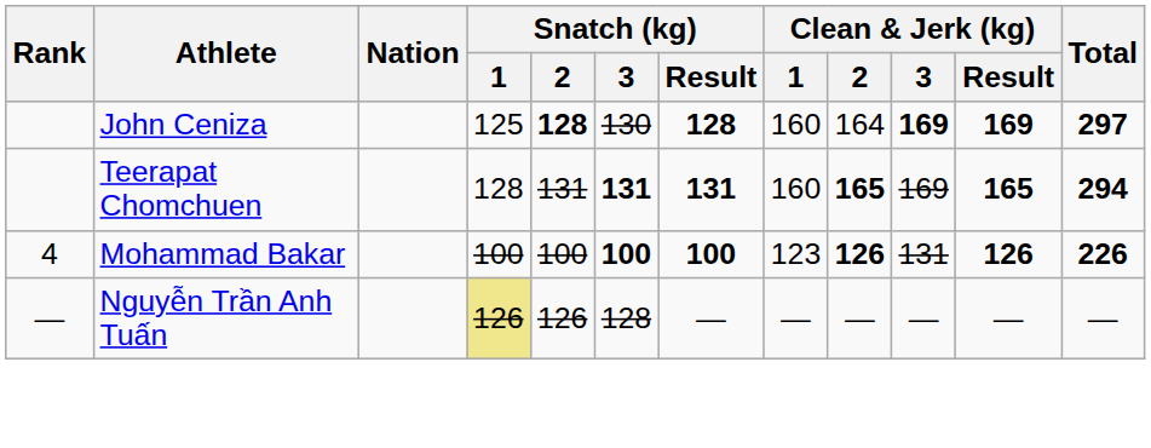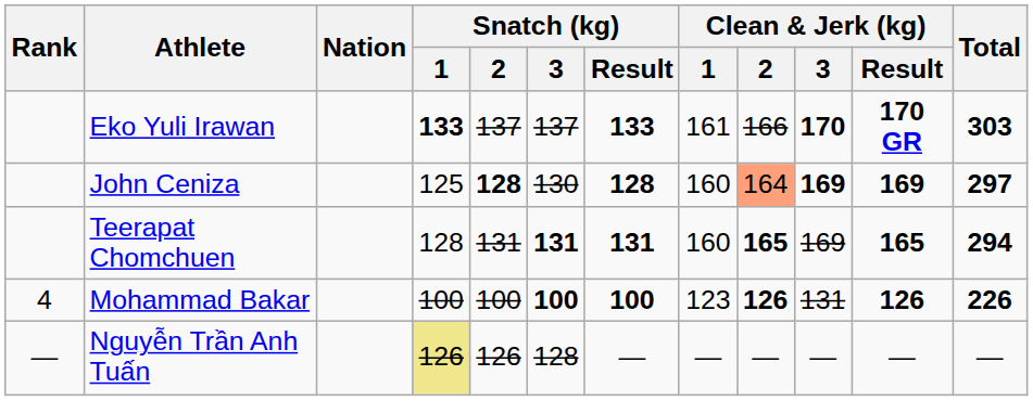+ row: Eko Yuli Irawan | 133 | 137 | 137 | 133 | 161 | 166 | 170 | 170 GR | 303
John Ceniza | Clean & Jerk (kg) / 2: no background -> lightsalmon background
